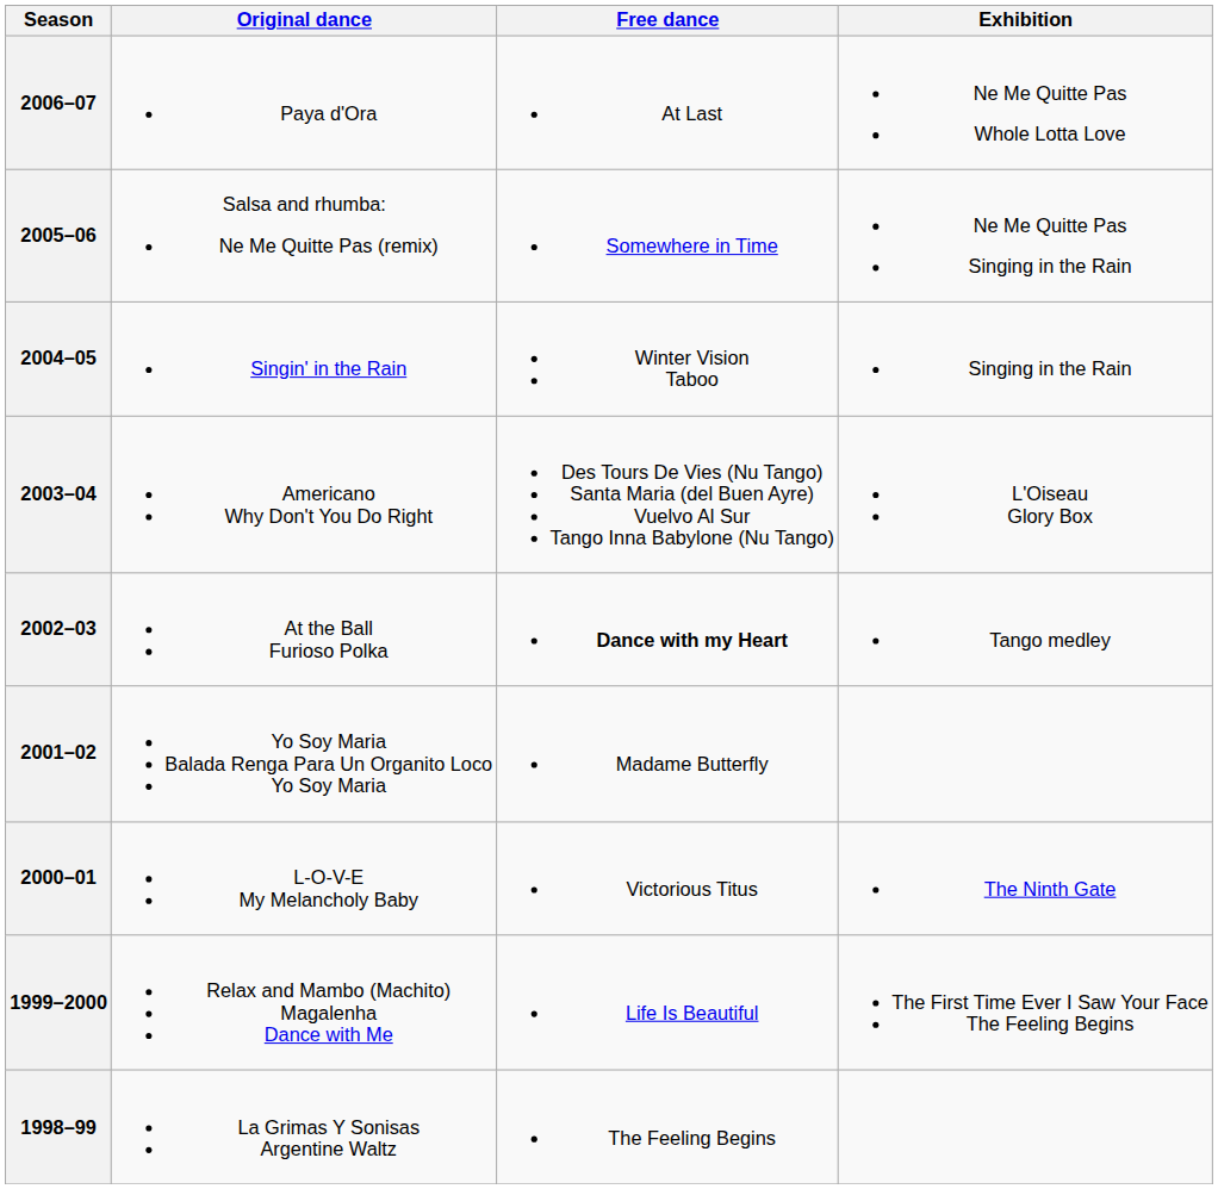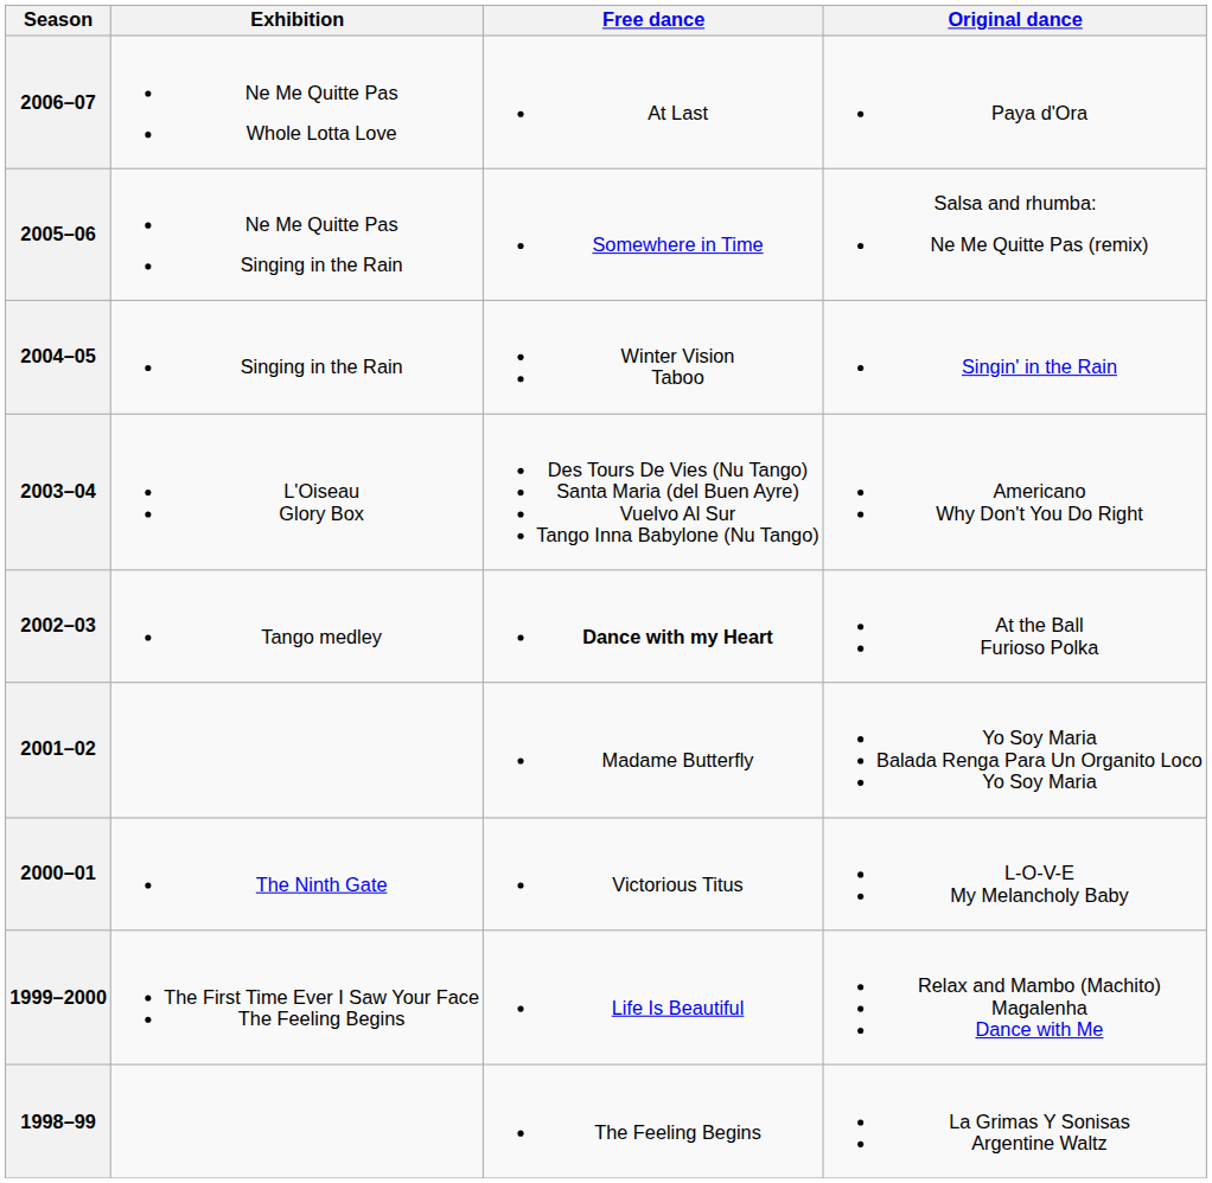columns swapped: Original dance <-> Exhibition
